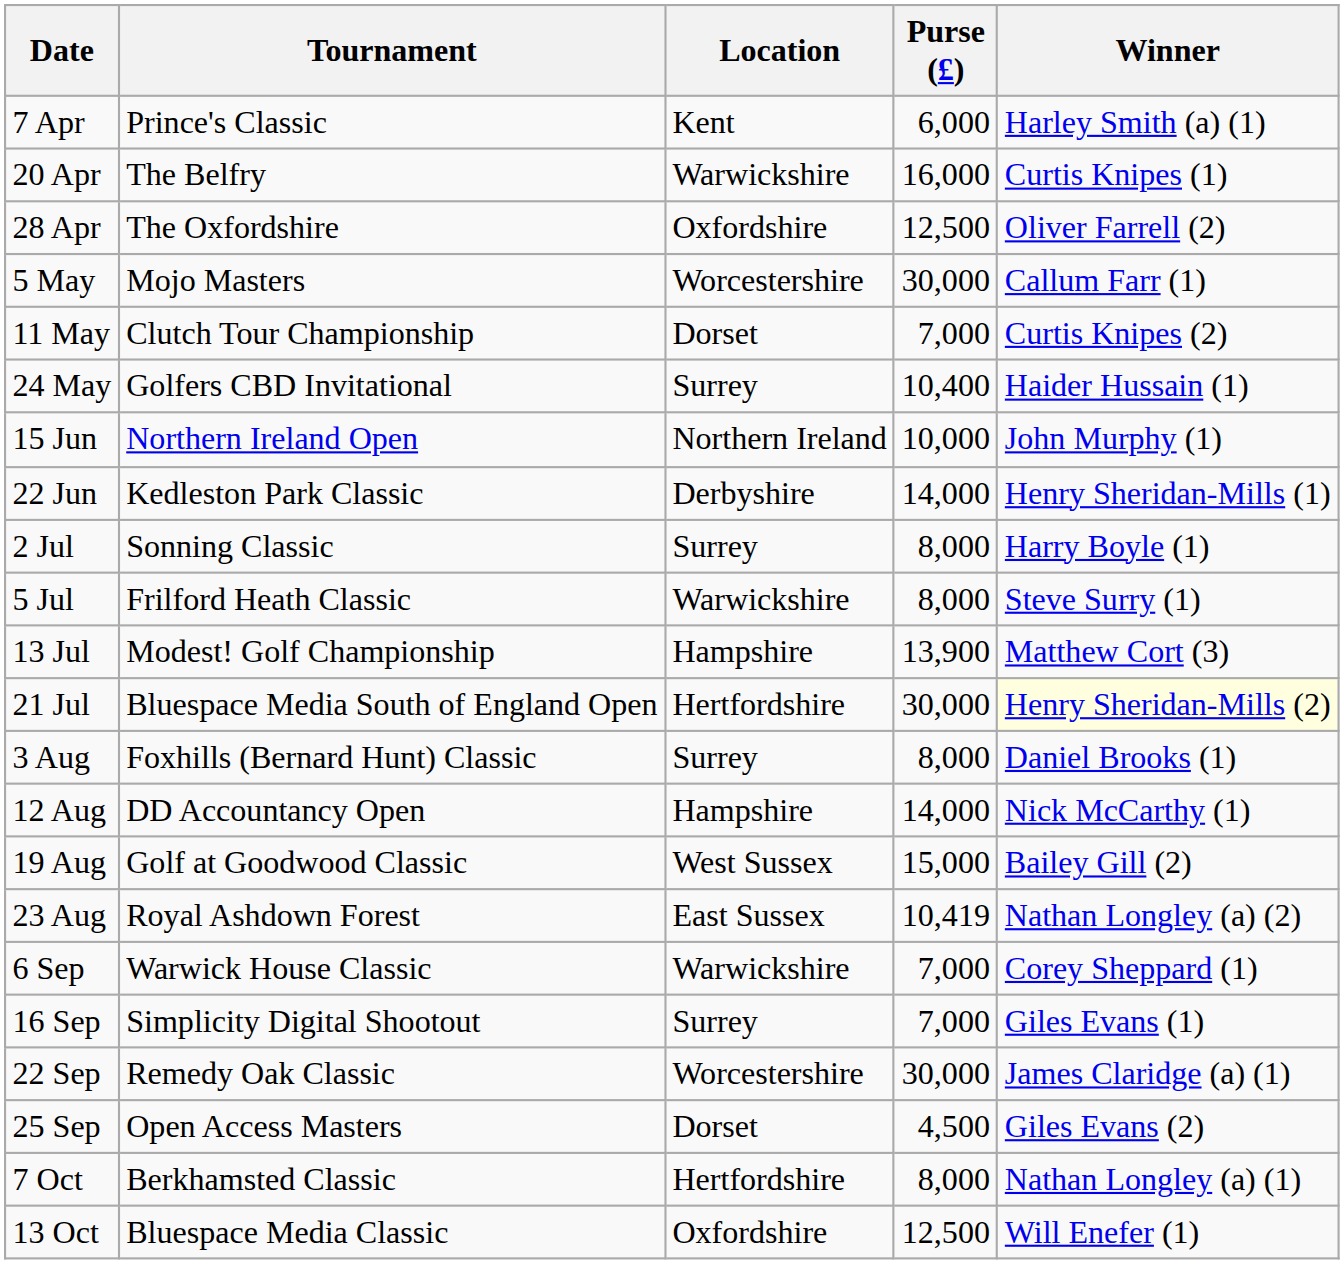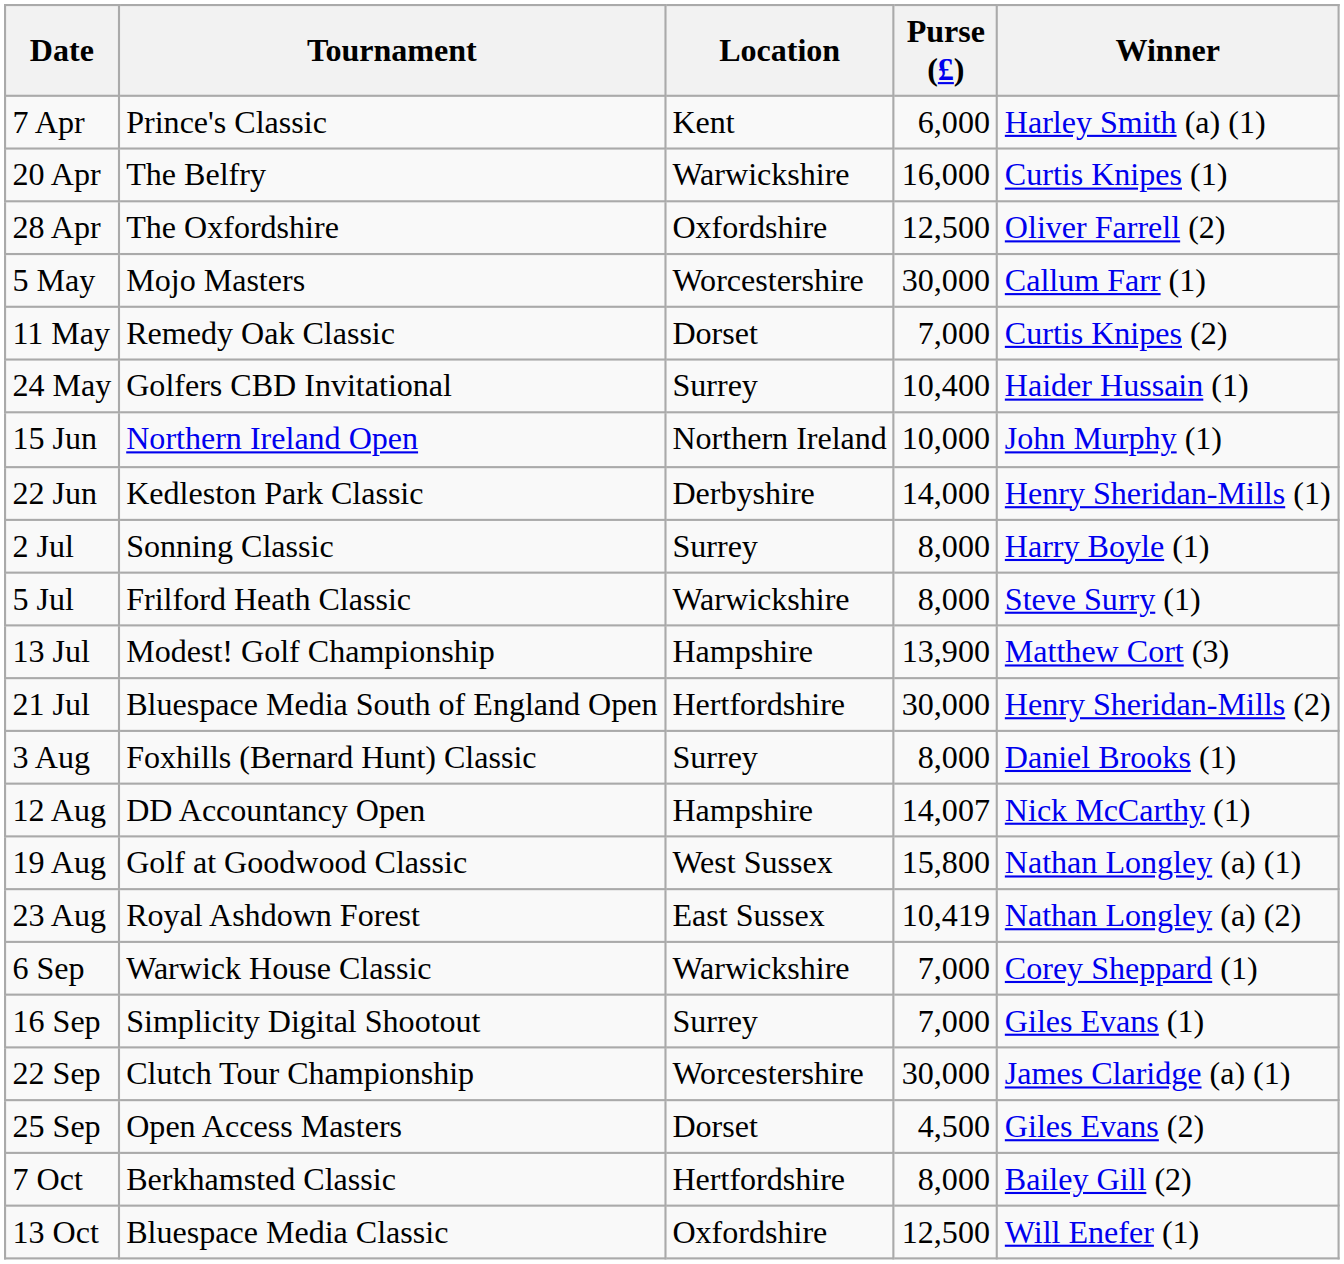11 May | Tournament: Clutch Tour Championship -> Remedy Oak Classic
21 Jul | Winner: lightyellow background -> no background
12 Aug | Purse (£): 14,000 -> 14,007
19 Aug | Purse (£): 15,000 -> 15,800
19 Aug | Winner: Bailey Gill (2) -> Nathan Longley (a) (1)
22 Sep | Tournament: Remedy Oak Classic -> Clutch Tour Championship
7 Oct | Winner: Nathan Longley (a) (1) -> Bailey Gill (2)
